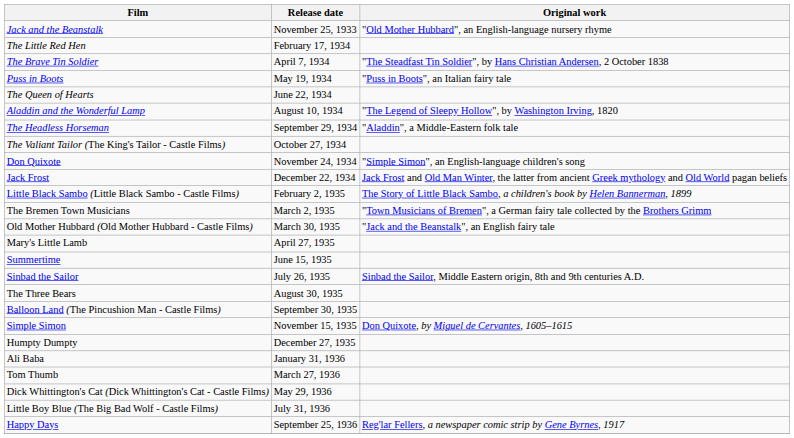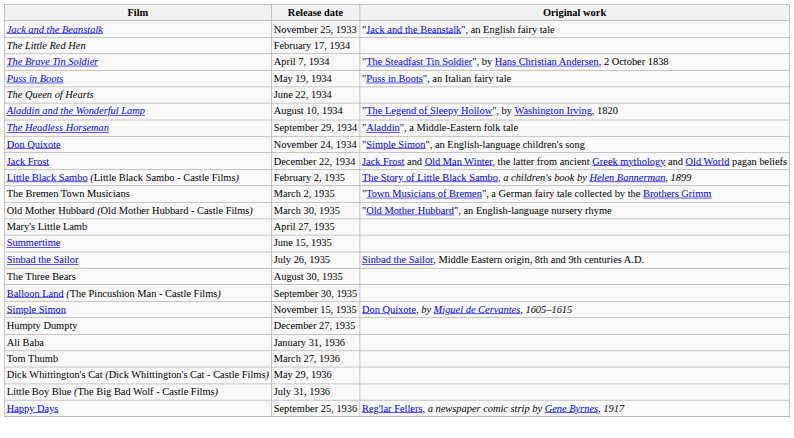Jack and the Beanstalk | Original work: "Old Mother Hubbard", an English-language nursery rhyme -> "Jack and the Beanstalk", an English fairy tale
- row: The Valiant Tailor (The King's Tailor - Castle Films) | October 27, 1934
Old Mother Hubbard (Old Mother Hubbard - Castle Films) | Original work: "Jack and the Beanstalk", an English fairy tale -> "Old Mother Hubbard", an English-language nursery rhyme
